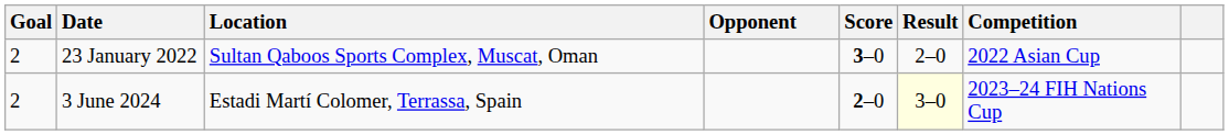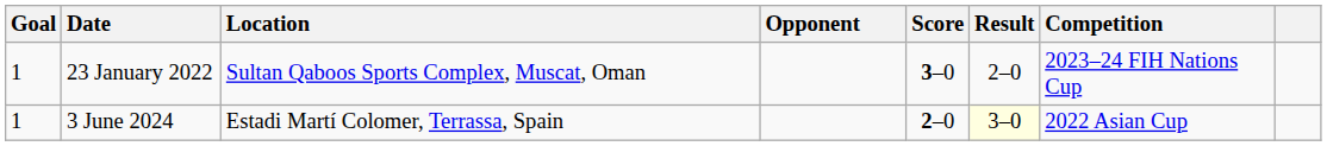23 January 2022 | Goal: 2 -> 1
23 January 2022 | Competition: 2022 Asian Cup -> 2023–24 FIH Nations Cup
3 June 2024 | Goal: 2 -> 1
3 June 2024 | Competition: 2023–24 FIH Nations Cup -> 2022 Asian Cup
